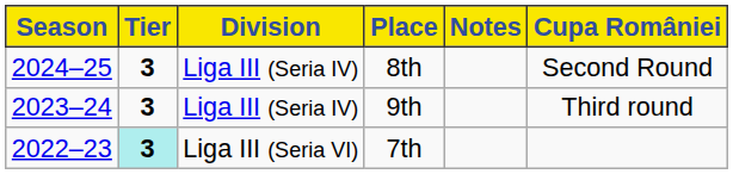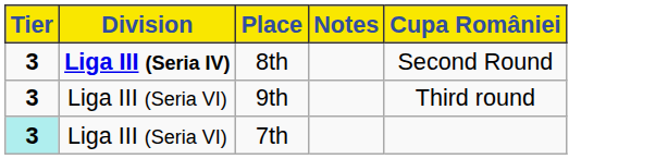- column: Season | 2024–25 | 2023–24 | 2022–23
8th | Division: normal -> bold
9th | Division: Liga III (Seria IV) -> Liga III (Seria VI)
